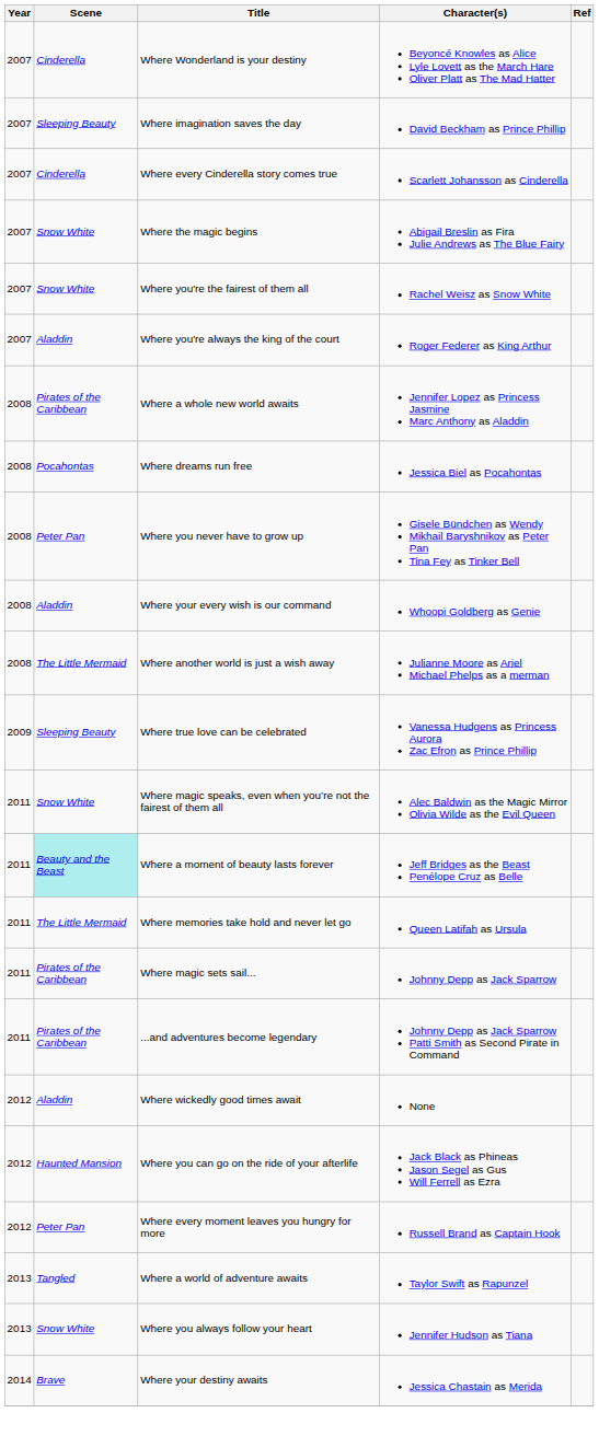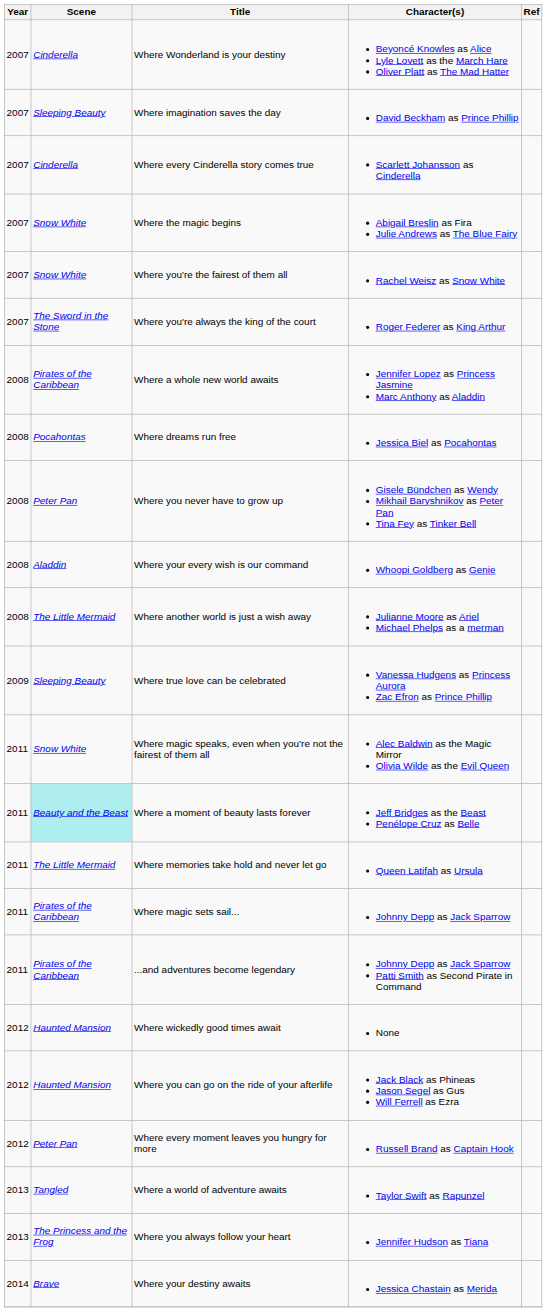Where you're always the king of the court | Scene: Aladdin -> The Sword in the Stone
Where wickedly good times await | Scene: Aladdin -> Haunted Mansion
Where you always follow your heart | Scene: Snow White -> The Princess and the Frog
